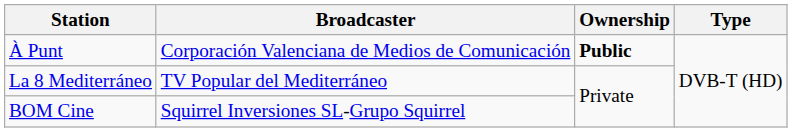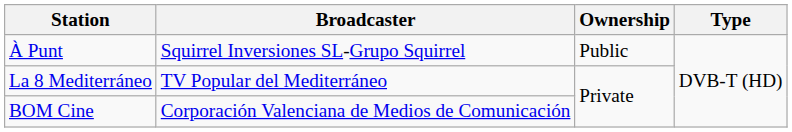À Punt | Broadcaster: Corporación Valenciana de Medios de Comunicación -> Squirrel Inversiones SL-Grupo Squirrel
À Punt | Ownership: bold -> normal
BOM Cine | Broadcaster: Squirrel Inversiones SL-Grupo Squirrel -> Corporación Valenciana de Medios de Comunicación
